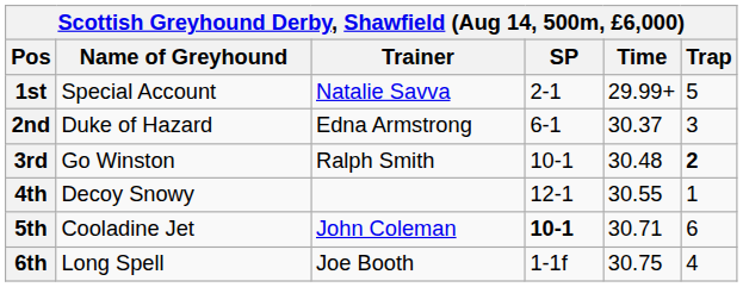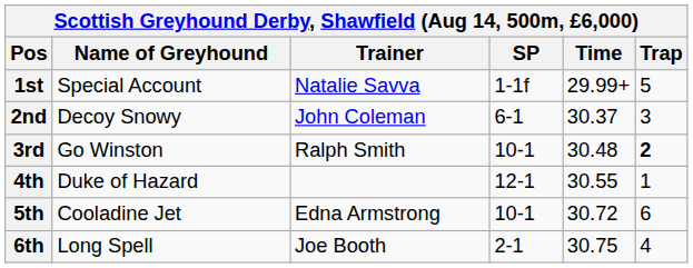1st | SP: 2-1 -> 1-1f
2nd | Name of Greyhound: Duke of Hazard -> Decoy Snowy
2nd | Trainer: Edna Armstrong -> John Coleman
4th | Name of Greyhound: Decoy Snowy -> Duke of Hazard
5th | Trainer: John Coleman -> Edna Armstrong
5th | SP: bold -> normal
5th | Time: 30.71 -> 30.72
6th | SP: 1-1f -> 2-1
